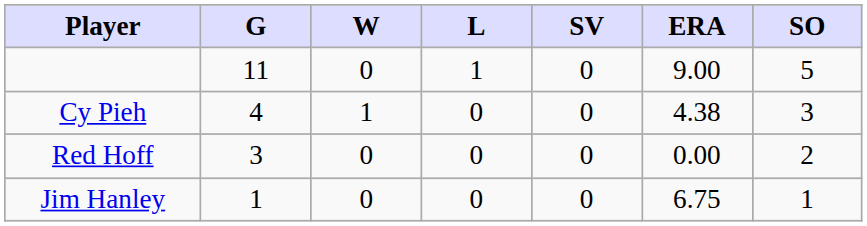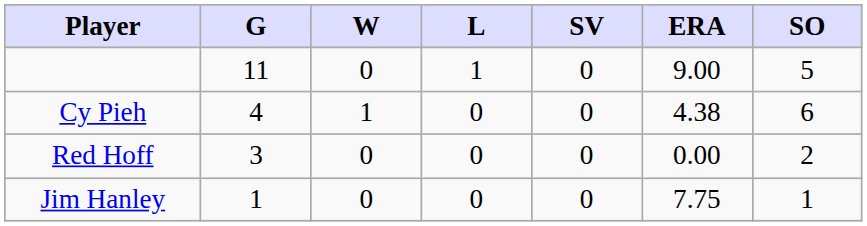Cy Pieh | SO: 3 -> 6
Jim Hanley | ERA: 6.75 -> 7.75
